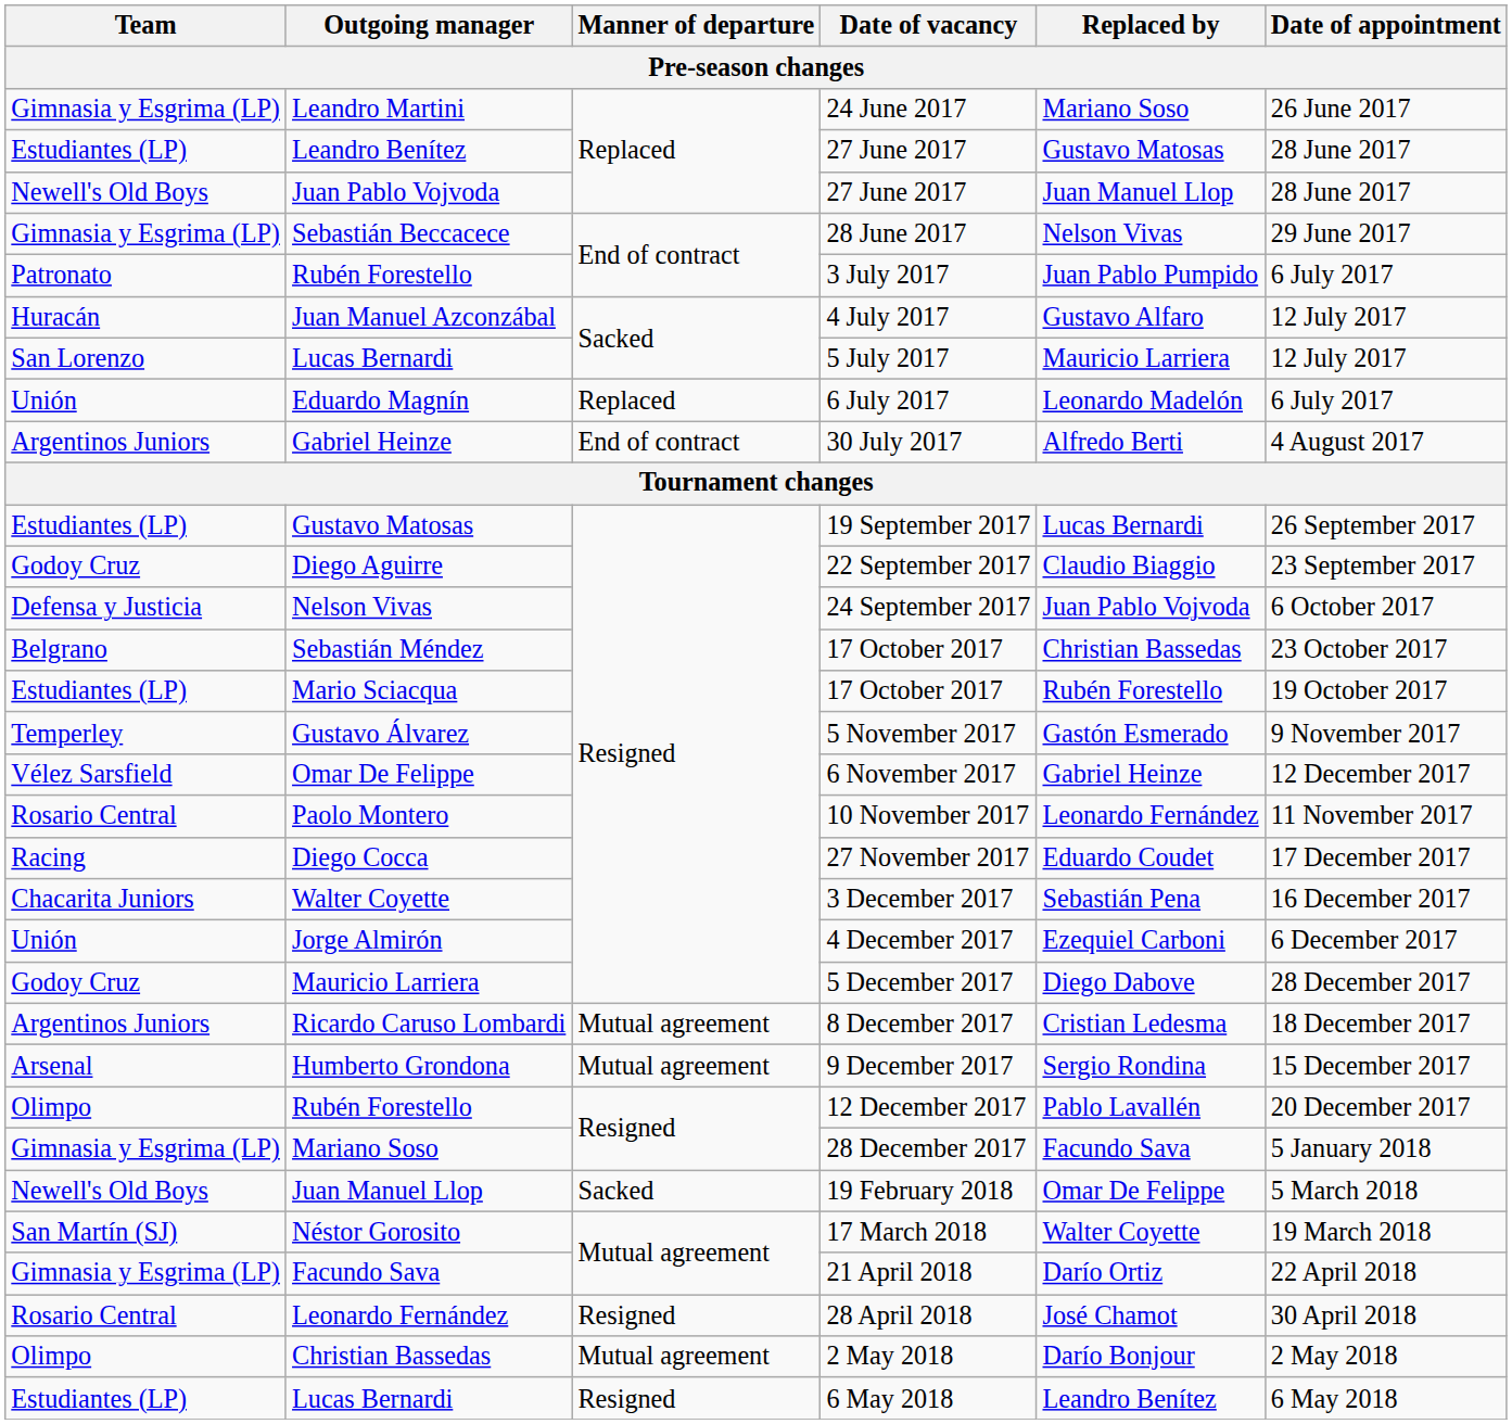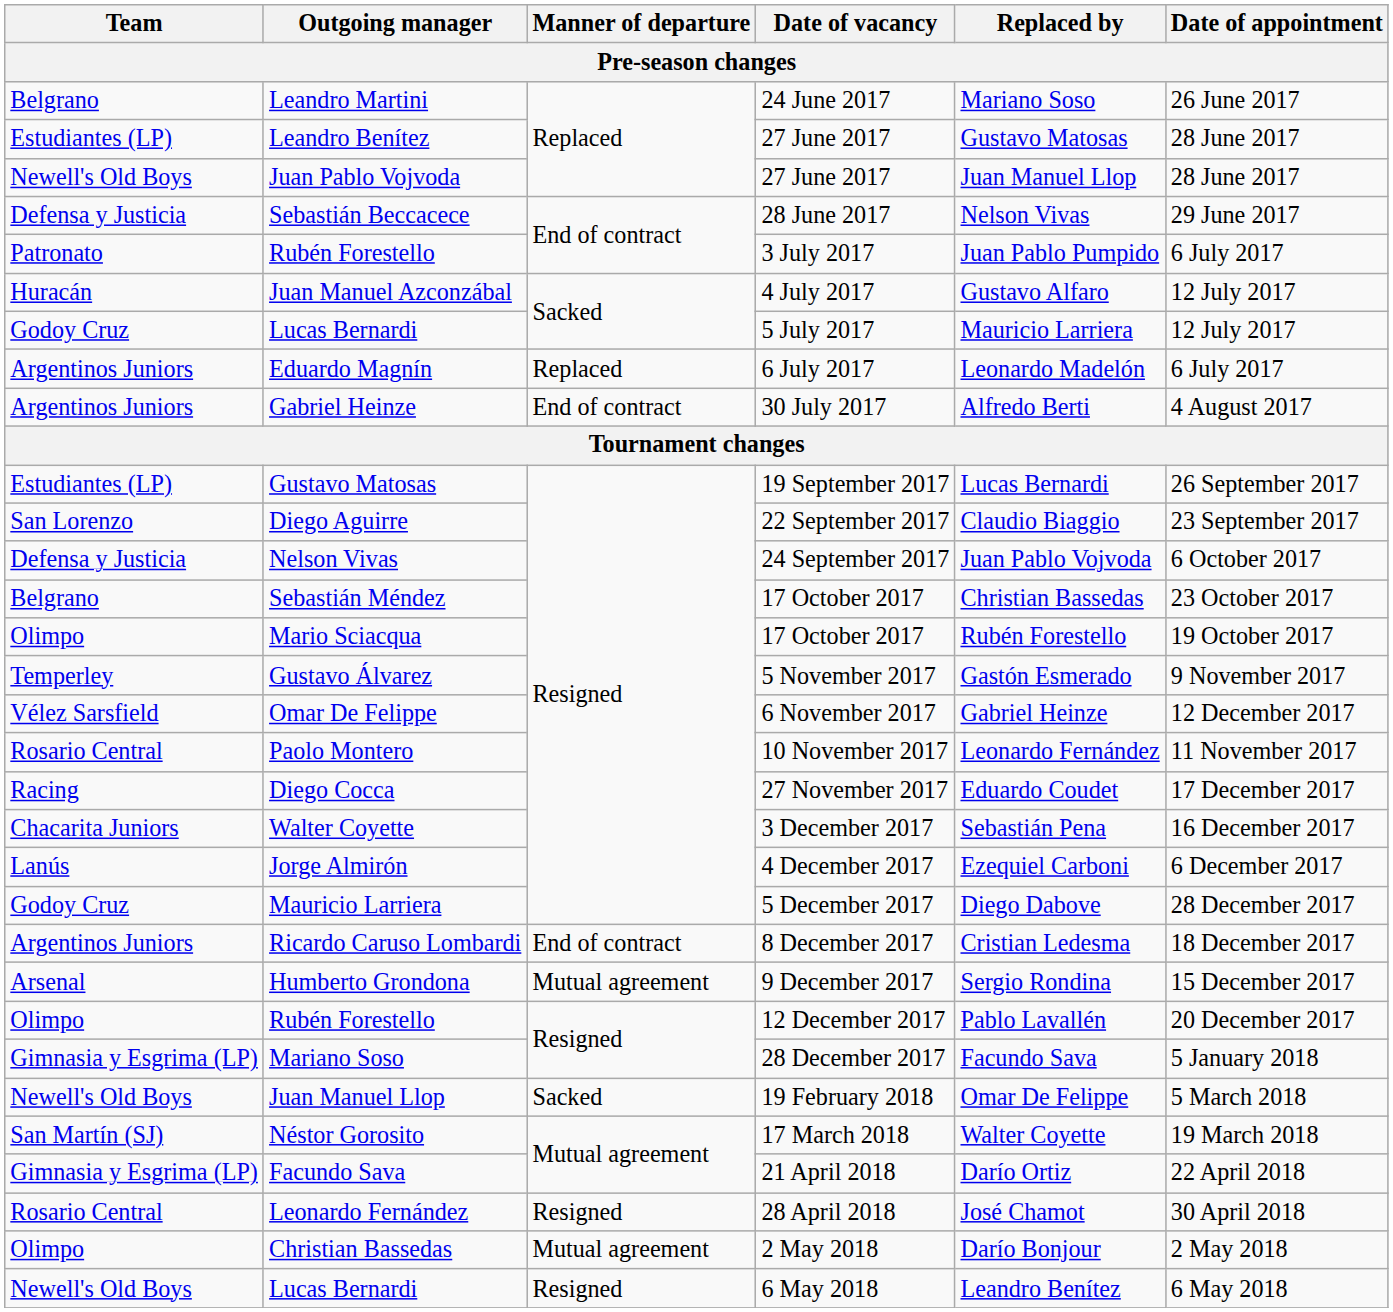Leandro Martini | Team: Gimnasia y Esgrima (LP) -> Belgrano
Sebastián Beccacece | Team: Gimnasia y Esgrima (LP) -> Defensa y Justicia
Lucas Bernardi / 5 July 2017 | Team: San Lorenzo -> Godoy Cruz
Eduardo Magnín | Team: Unión -> Argentinos Juniors
Diego Aguirre | Team: Godoy Cruz -> San Lorenzo
Mario Sciacqua | Team: Estudiantes (LP) -> Olimpo
Jorge Almirón | Team: Unión -> Lanús
Ricardo Caruso Lombardi | Manner of departure: Mutual agreement -> End of contract
Lucas Bernardi / 6 May 2018 | Team: Estudiantes (LP) -> Newell's Old Boys
